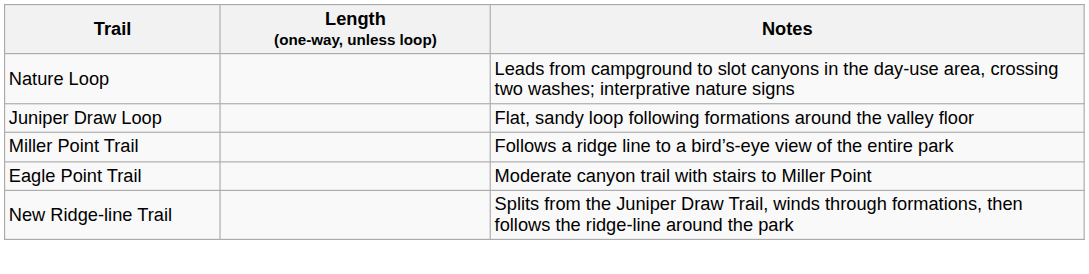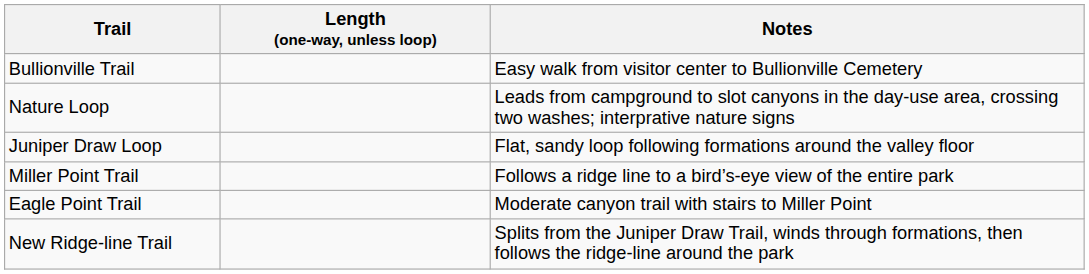+ row: Bullionville Trail | Easy walk from visitor center to Bullionville Cemetery
